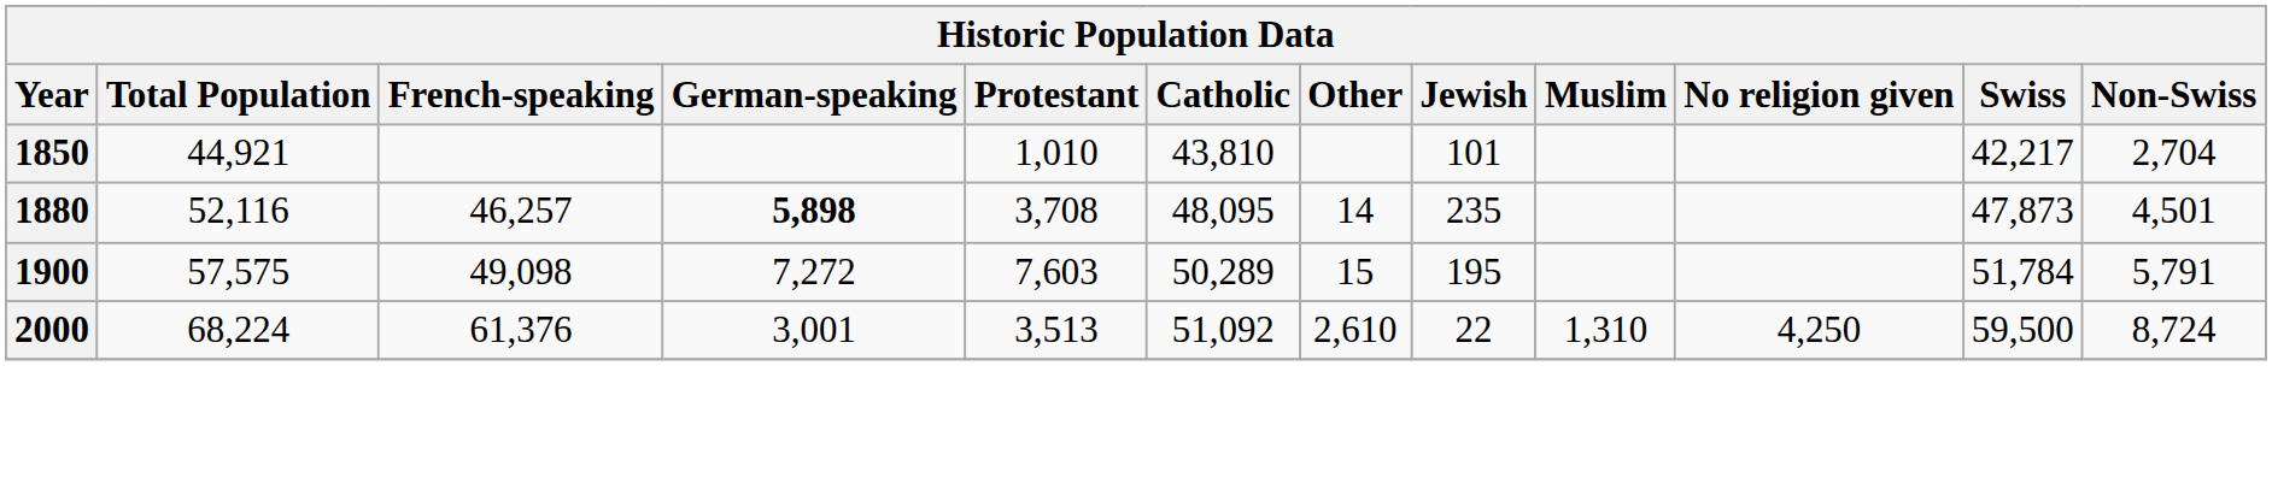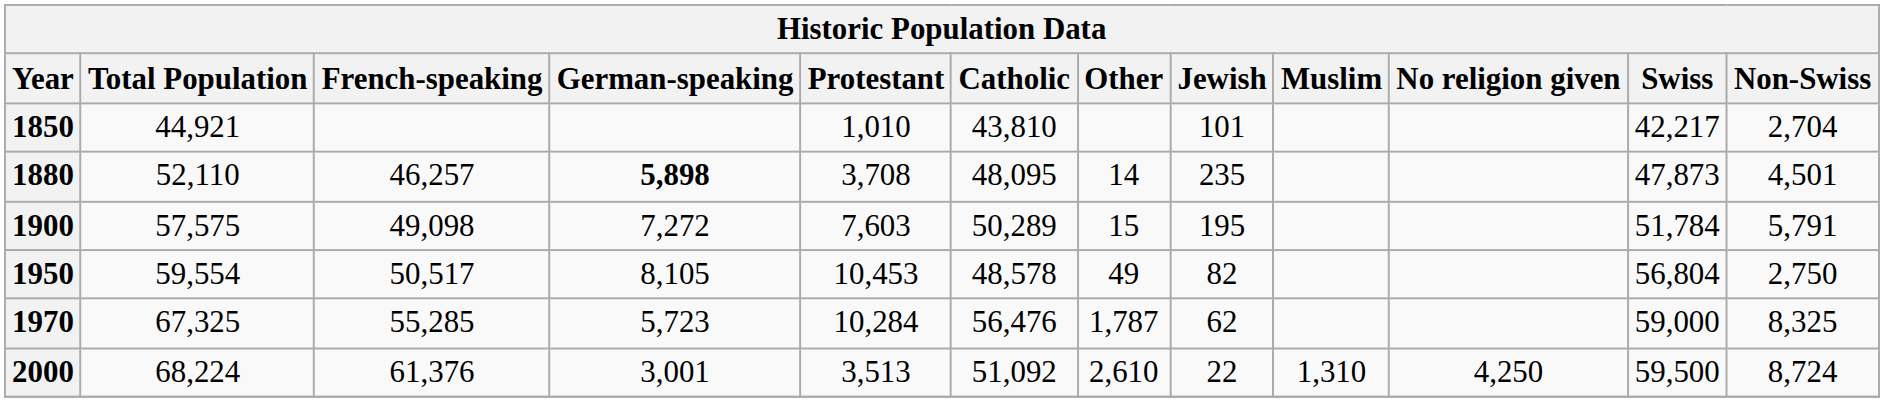1880 | Total Population: 52,116 -> 52,110
+ row: 1950 | 59,554 | 50,517 | 8,105 | 10,453 | 48,578 | 49 | 82 | 56,804 | 2,750
+ row: 1970 | 67,325 | 55,285 | 5,723 | 10,284 | 56,476 | 1,787 | 62 | 59,000 | 8,325
